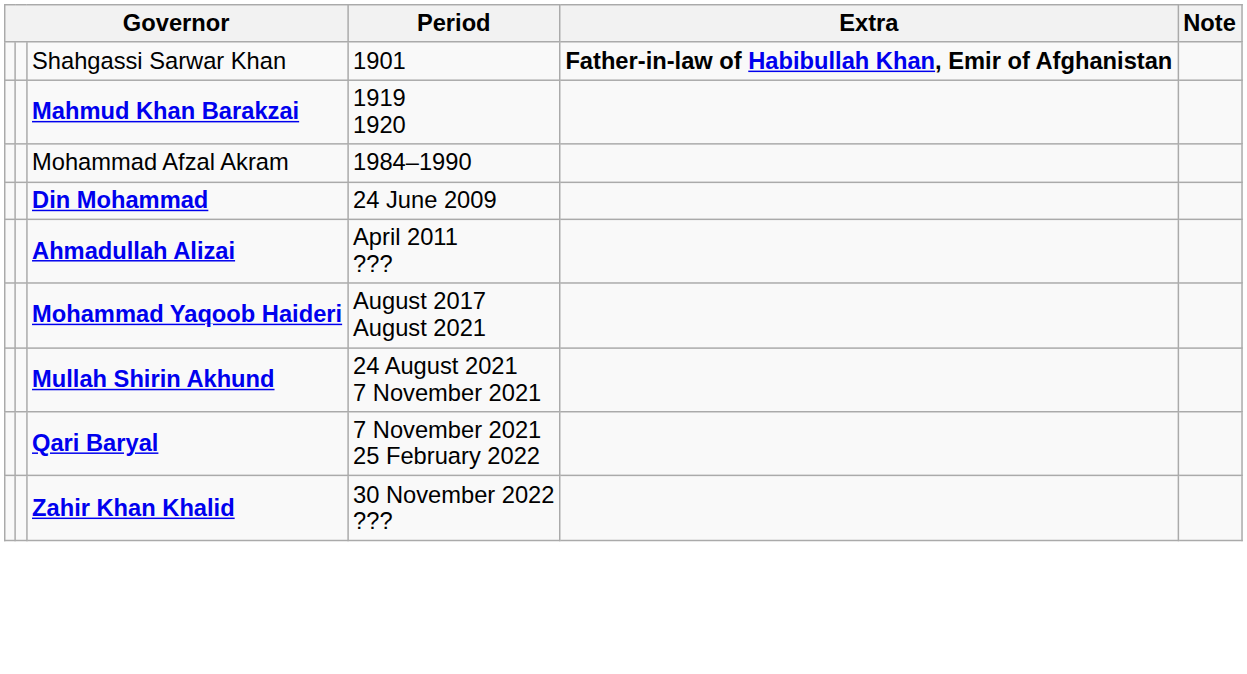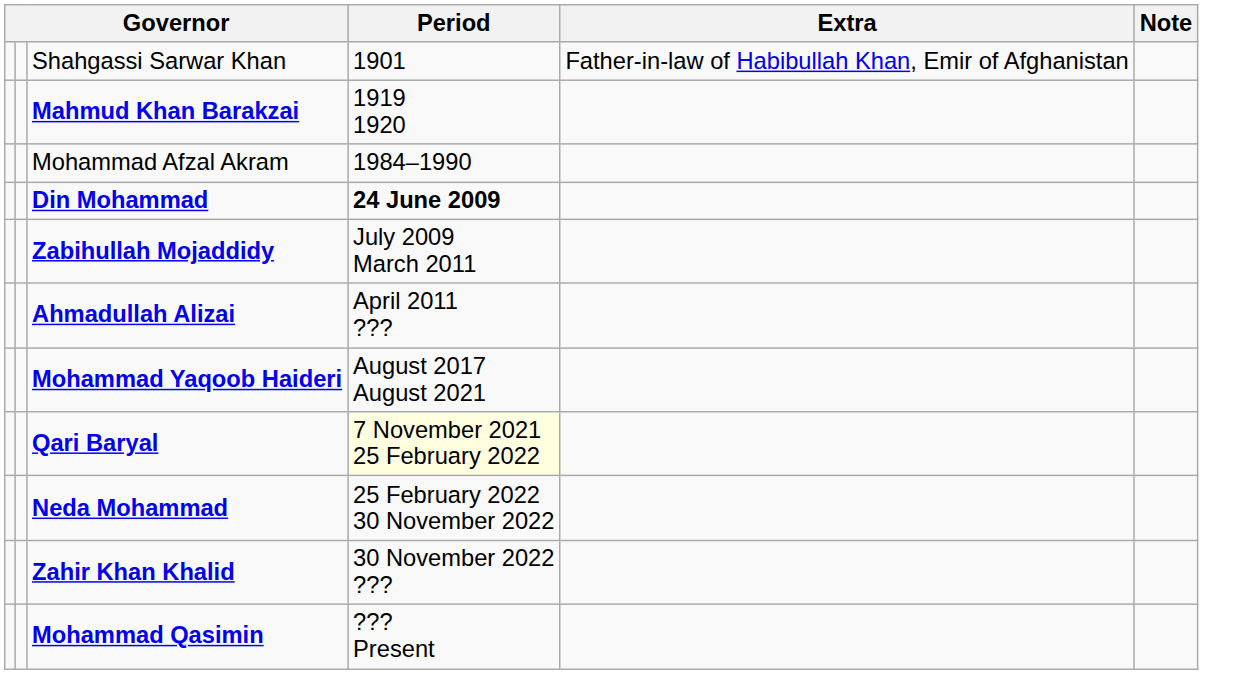Shahgassi Sarwar Khan | Extra: bold -> normal
Din Mohammad | Period: normal -> bold
+ row: Zabihullah Mojaddidy | July 2009 March 2011
- row: Mullah Shirin Akhund | 24 August 2021 7 November 2021
Qari Baryal | Period: no background -> lightyellow background
+ row: Neda Mohammad | 25 February 2022 30 November 2022
+ row: Mohammad Qasimin | ??? Present
